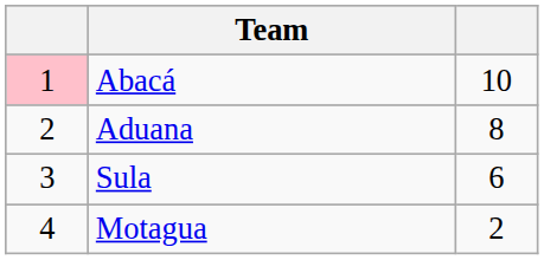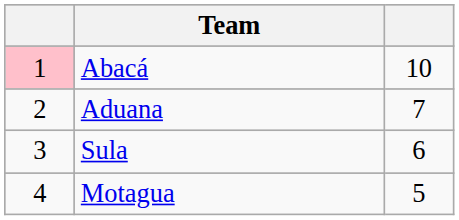Aduana | column 3: 8 -> 7
Motagua | column 3: 2 -> 5
